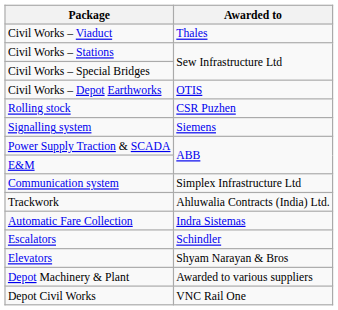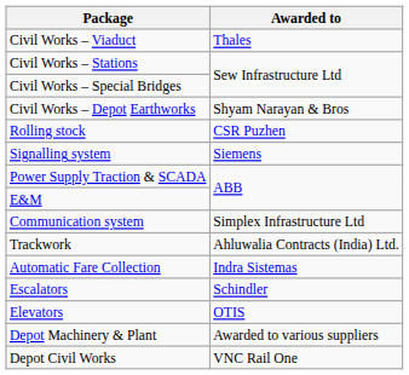Civil Works – Depot Earthworks | Awarded to: OTIS -> Shyam Narayan & Bros
Elevators | Awarded to: Shyam Narayan & Bros -> OTIS
